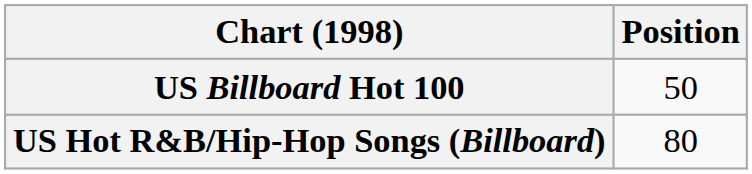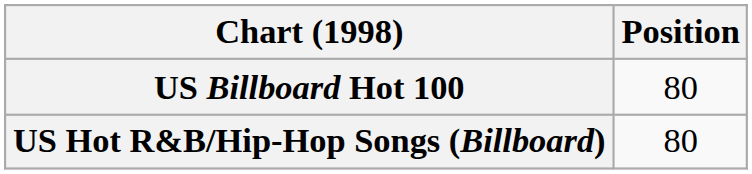US Billboard Hot 100 | Position: 50 -> 80
